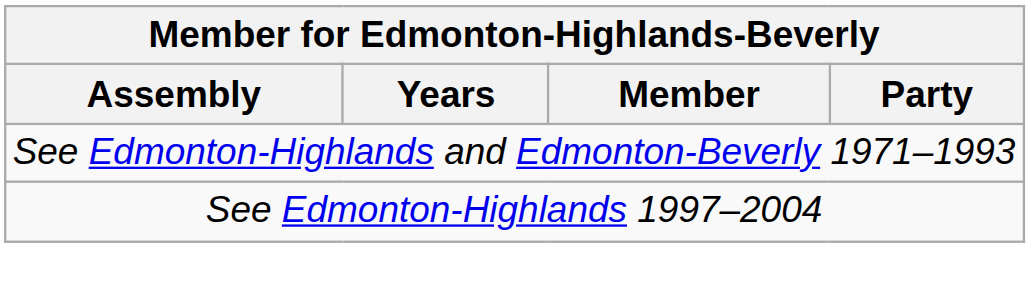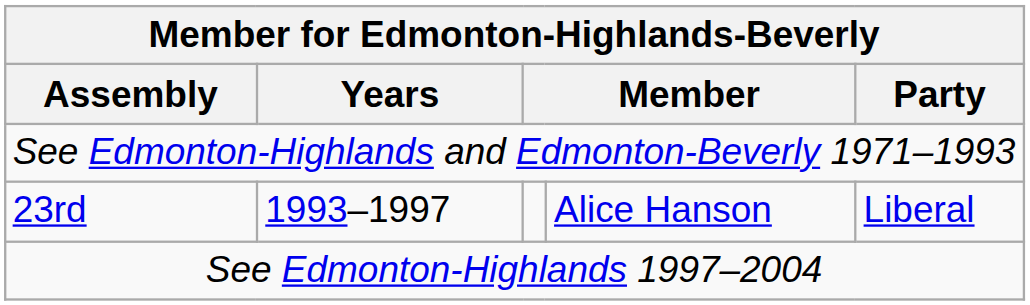+ row: 23rd | 1993–1997 | Alice Hanson | Liberal
